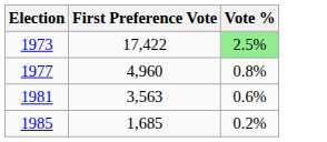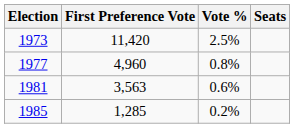+ column: Seats
1973 | First Preference Vote: 17,422 -> 11,420
1973 | Vote %: lightgreen background -> no background
1985 | First Preference Vote: 1,685 -> 1,285
